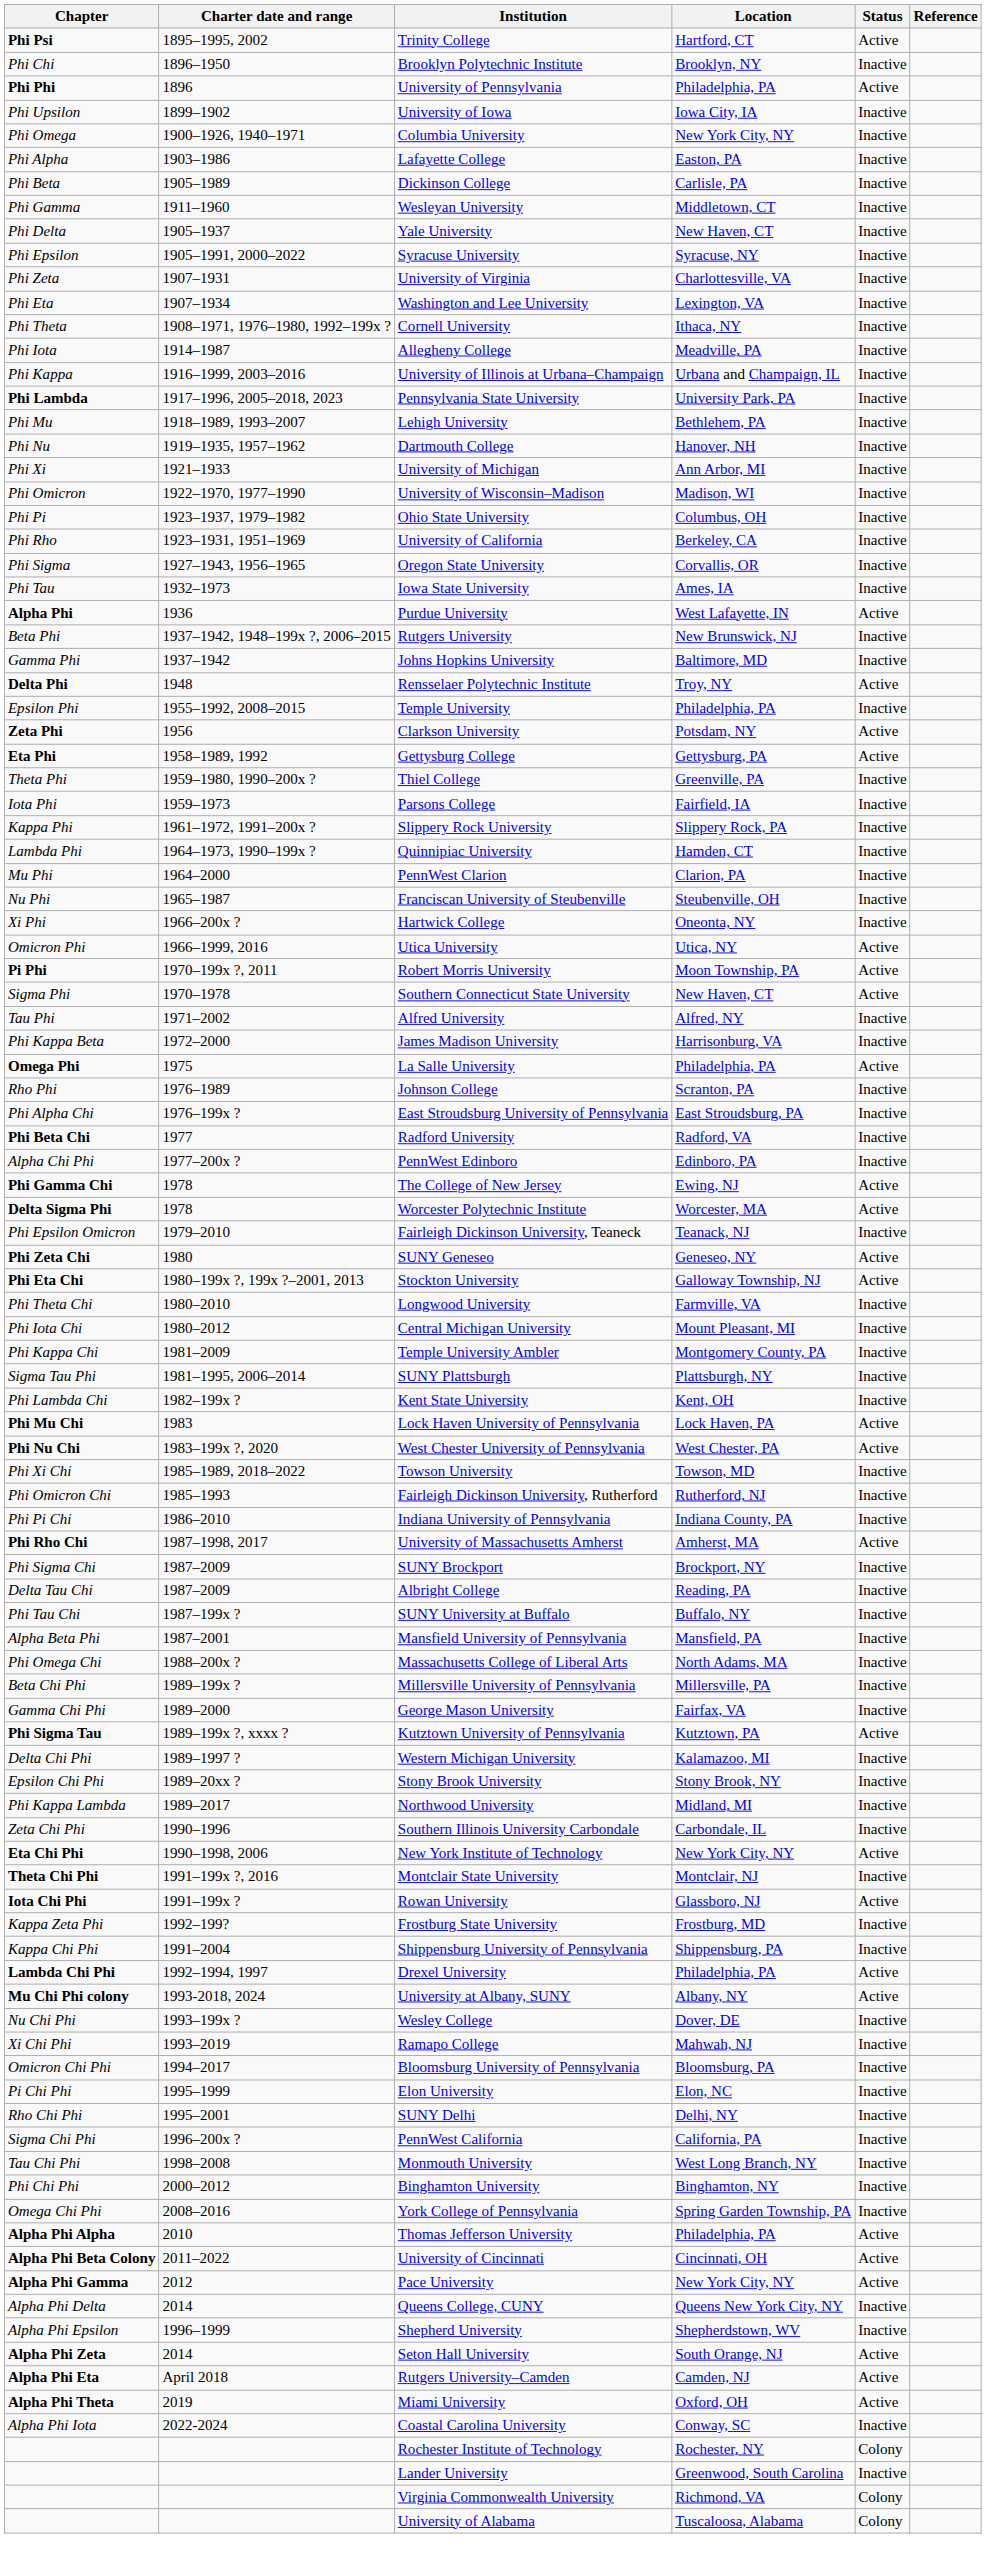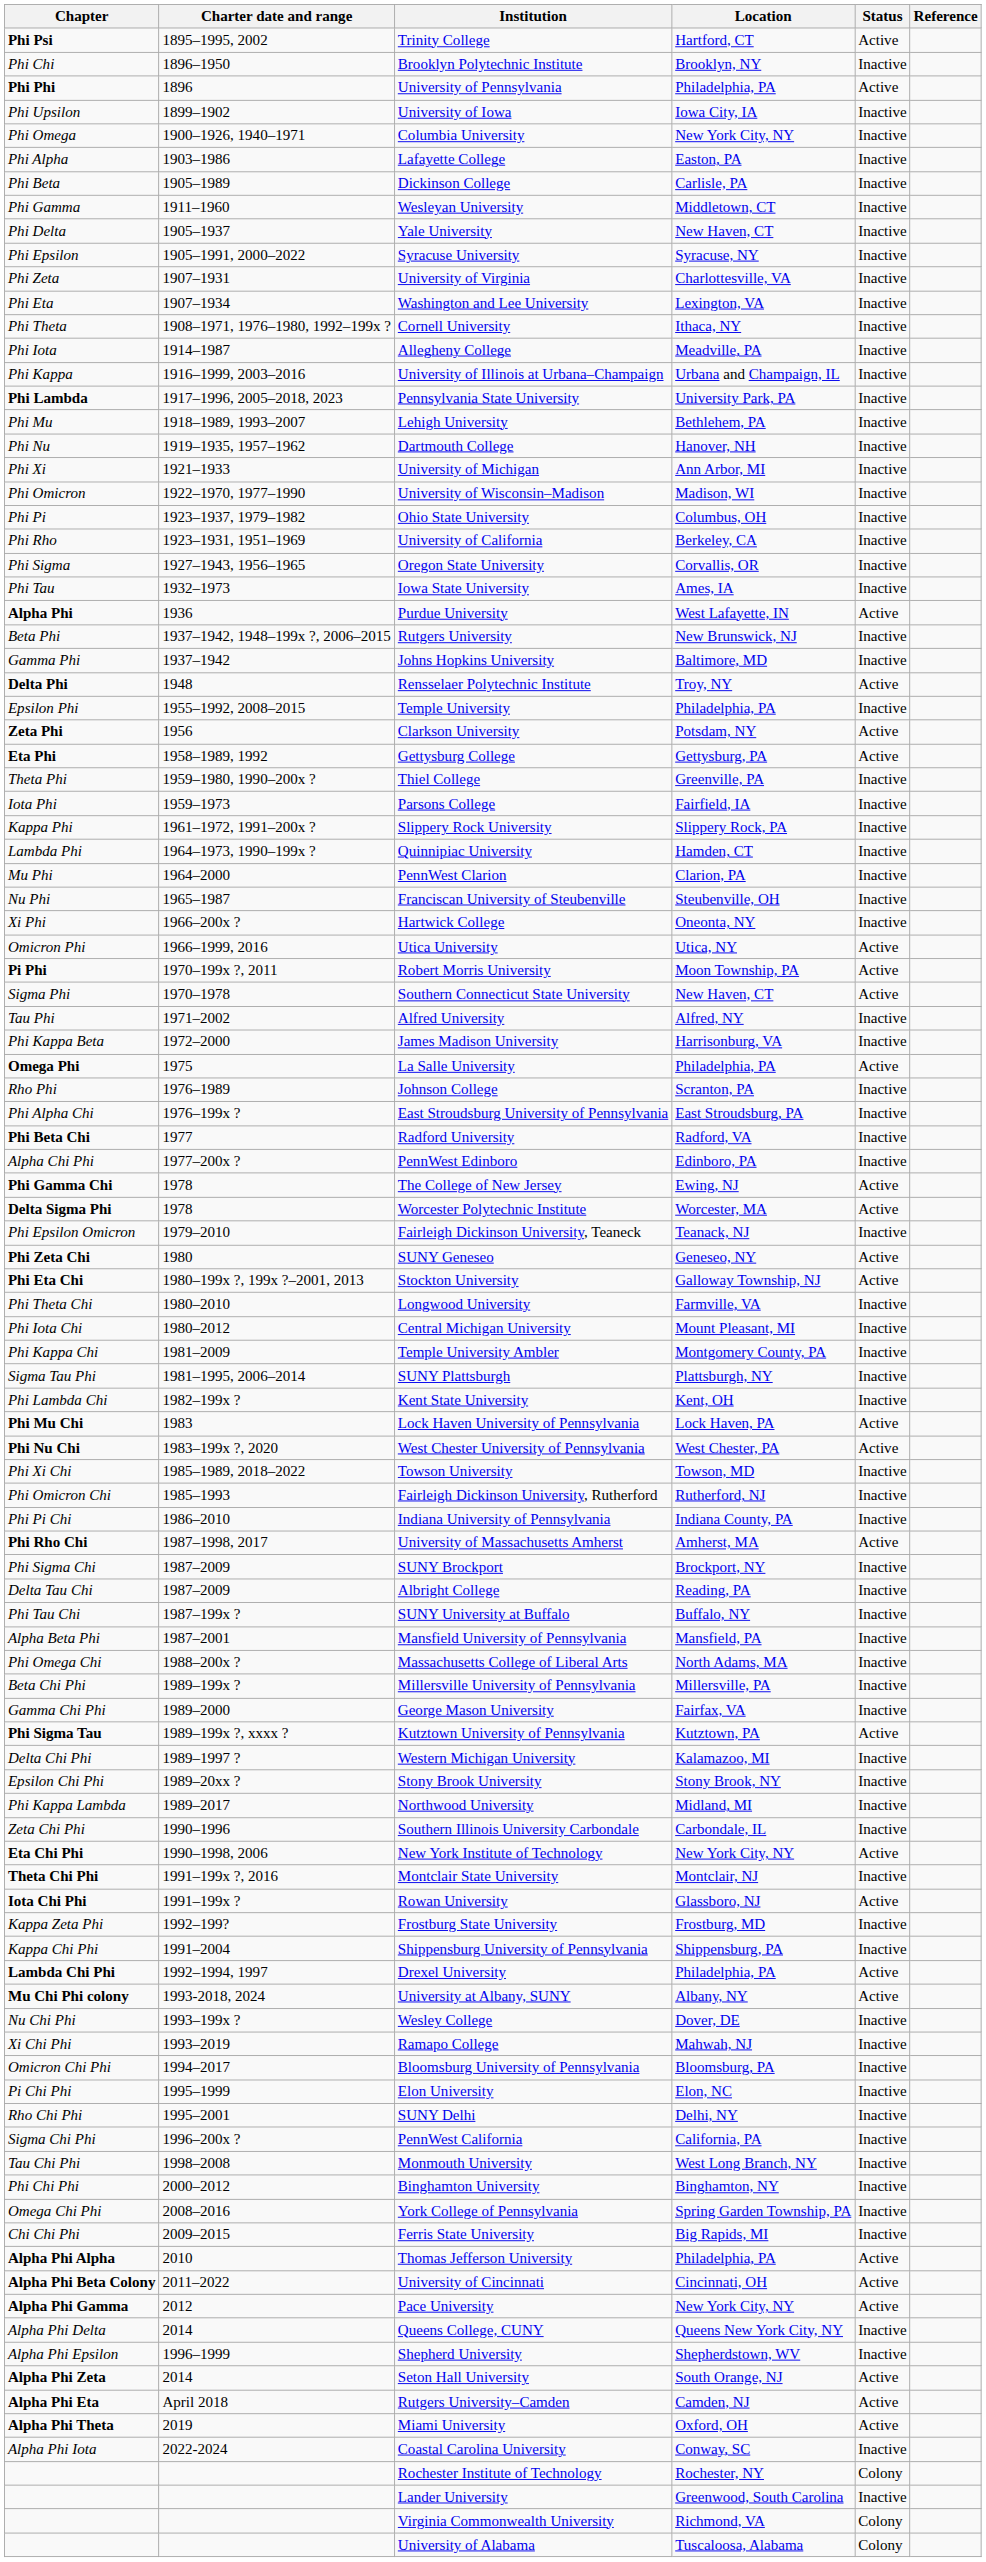+ row: Chi Chi Phi | 2009–2015 | Ferris State University | Big Rapids, MI | Inactive
